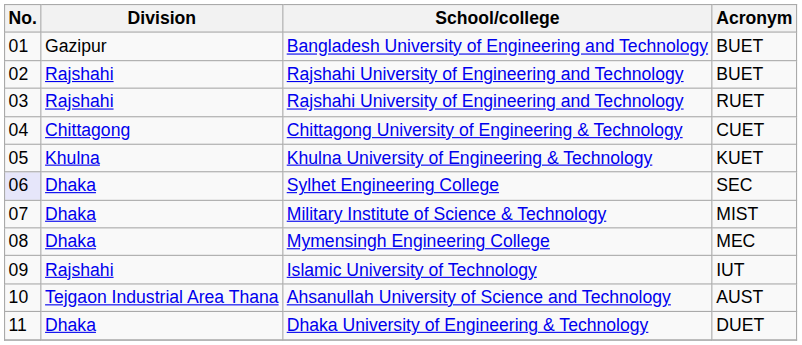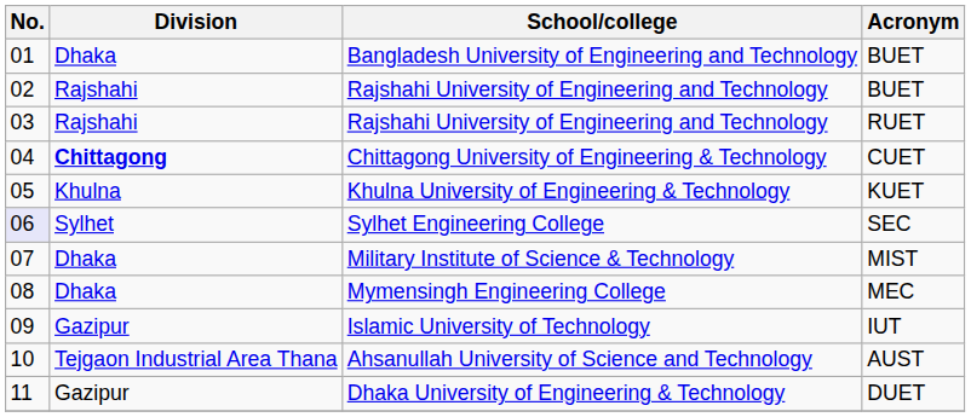Bangladesh University of Engineering and Technology | Division: Gazipur -> Dhaka
Chittagong University of Engineering & Technology | Division: normal -> bold
Sylhet Engineering College | Division: Dhaka -> Sylhet
Islamic University of Technology | Division: Rajshahi -> Gazipur
Dhaka University of Engineering & Technology | Division: Dhaka -> Gazipur
